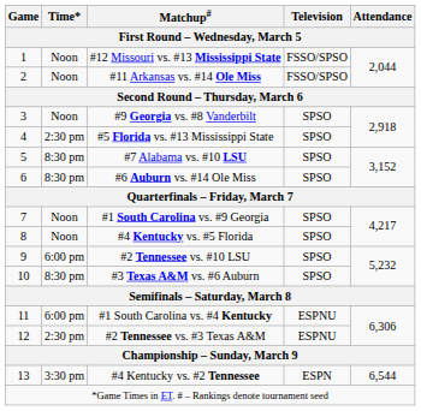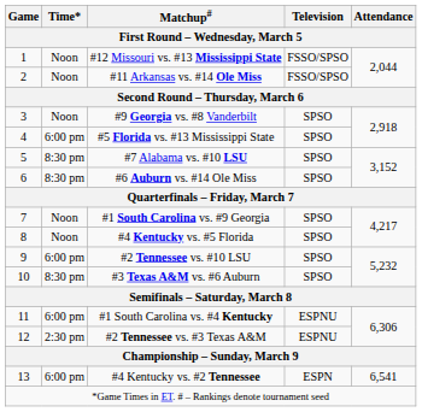#5 Florida vs. #13 Mississippi State | Time*: 2:30 pm -> 6:00 pm
#4 Kentucky vs. #2 Tennessee | Time*: 3:30 pm -> 6:00 pm
#4 Kentucky vs. #2 Tennessee | Attendance: 6,544 -> 6,541
